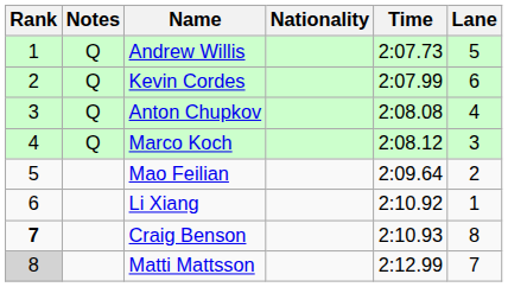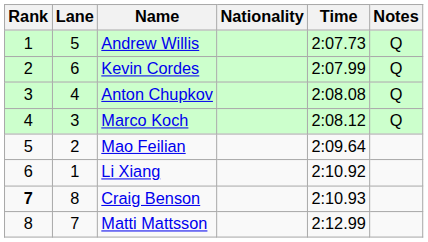columns swapped: Lane <-> Notes
Matti Mattsson | Rank: lightgrey background -> no background
